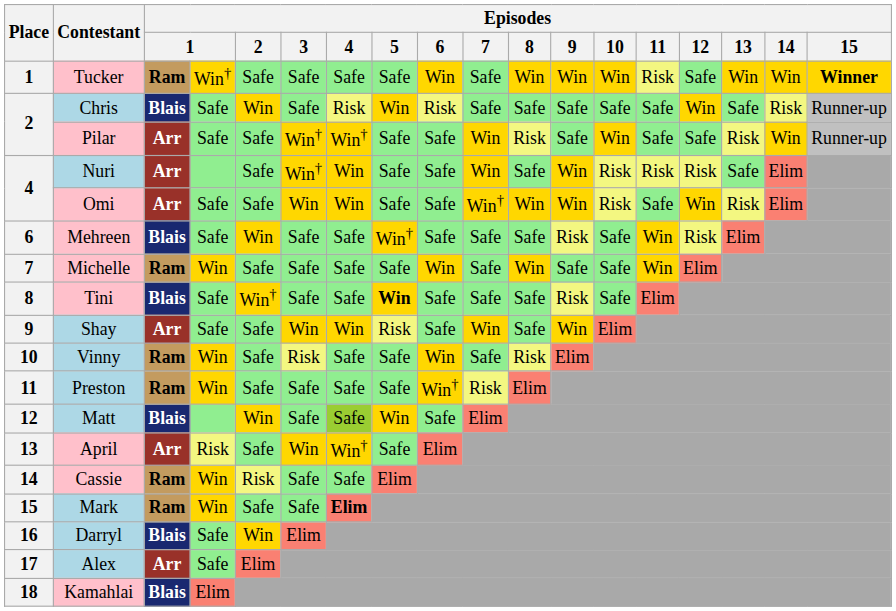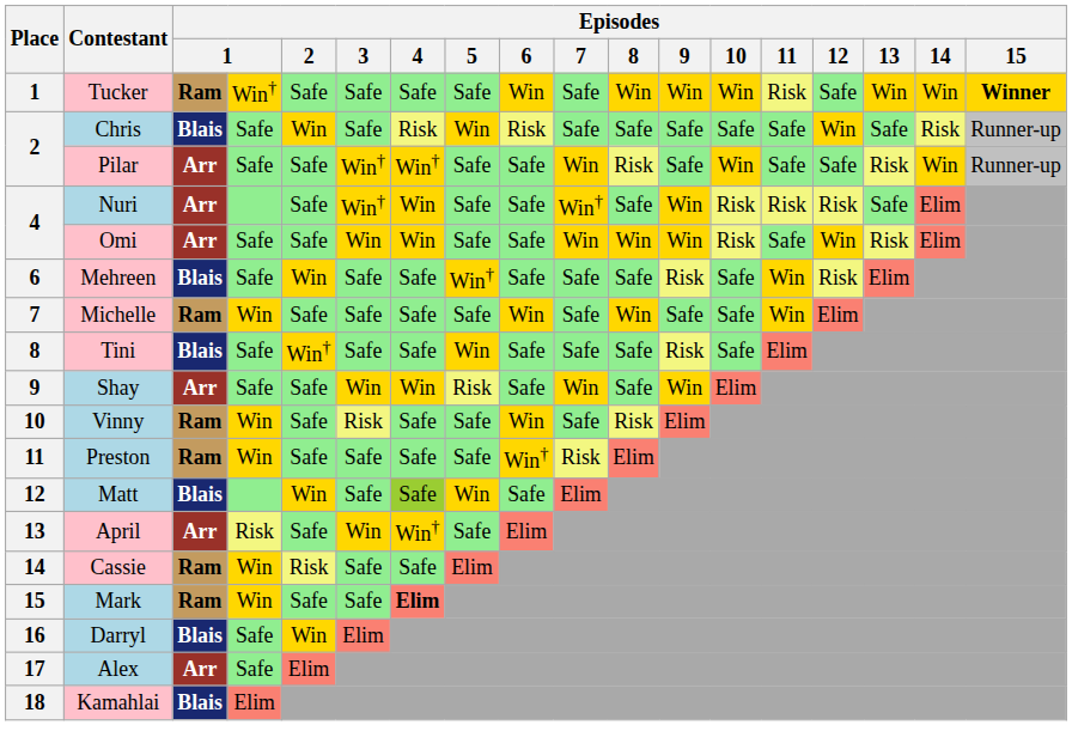Nuri | Episodes / 7: Win -> Win†
Omi | Episodes / 7: Win† -> Win
Tini | Episodes / 5: bold -> normal
